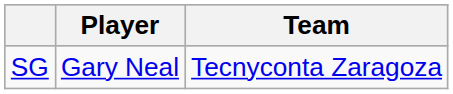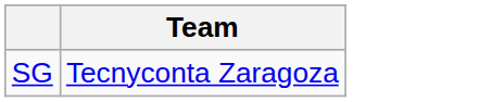- column: Player | Gary Neal
